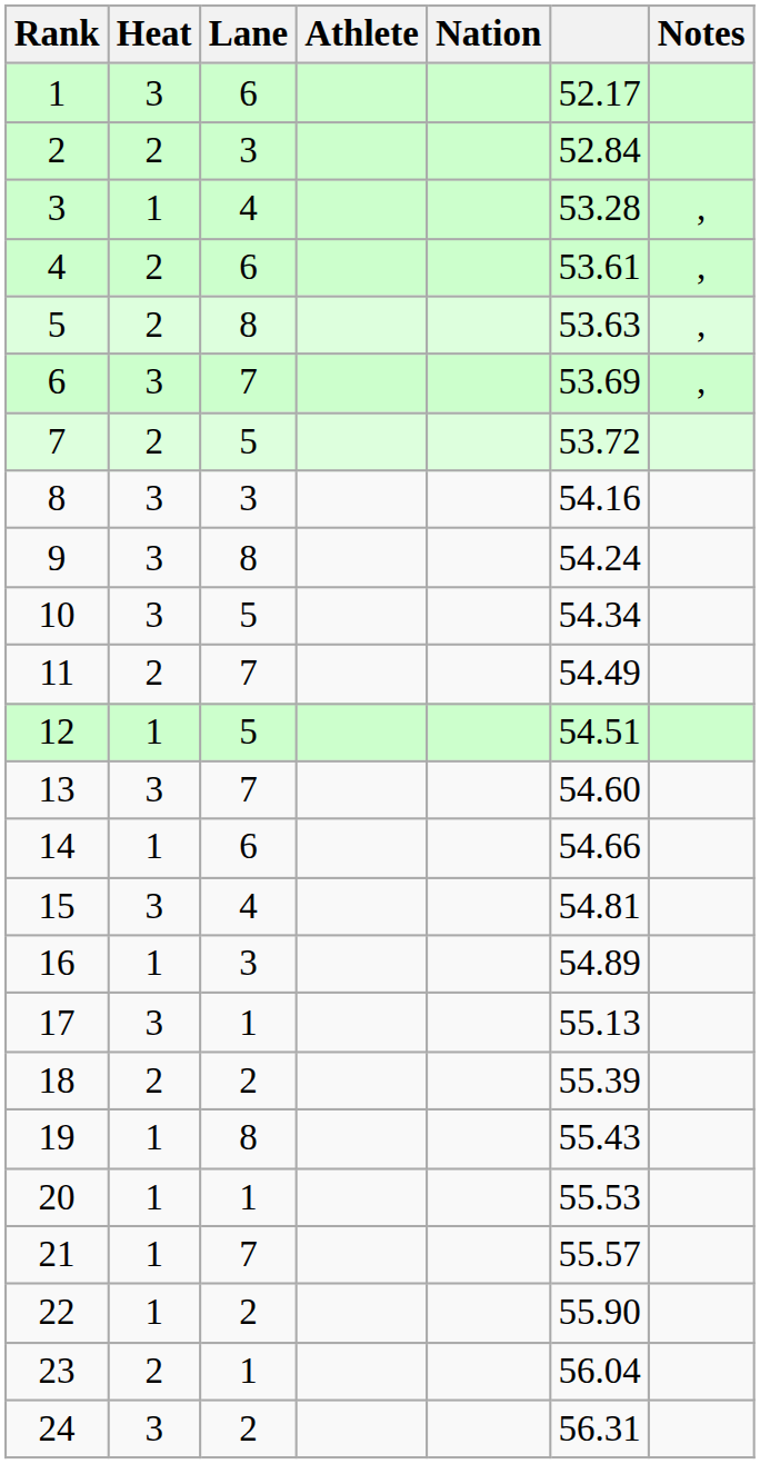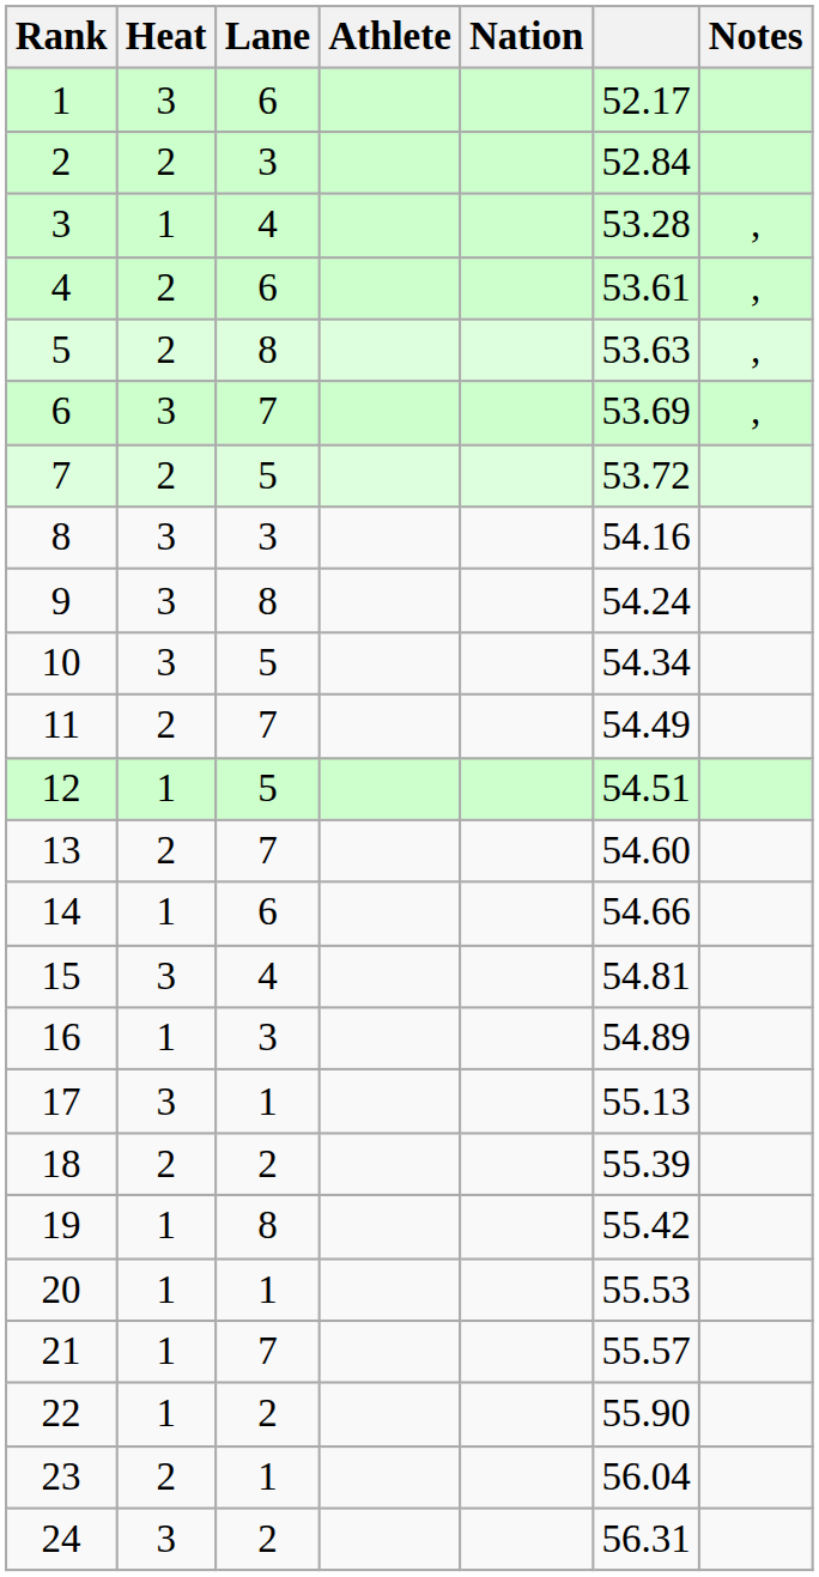13 | Heat: 3 -> 2
19 | column 6: 55.43 -> 55.42
